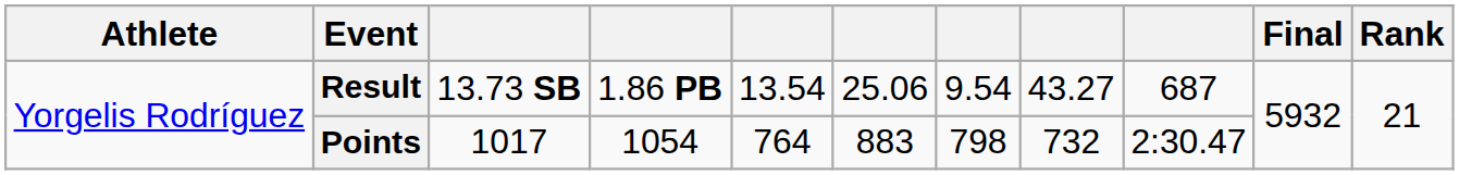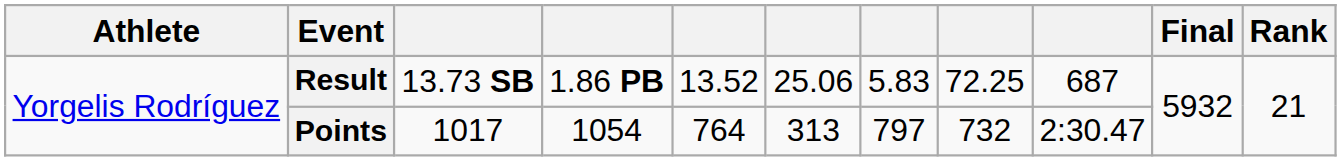Result | column 5: 13.54 -> 13.52
Result | column 7: 9.54 -> 5.83
Result | column 8: 43.27 -> 72.25
Points | column 6: 883 -> 313
Points | column 7: 798 -> 797
